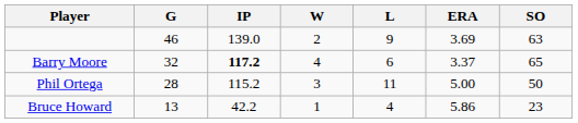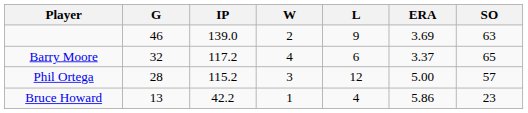Barry Moore | IP: bold -> normal
Phil Ortega | L: 11 -> 12
Phil Ortega | SO: 50 -> 57
